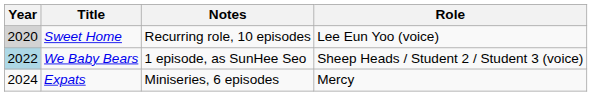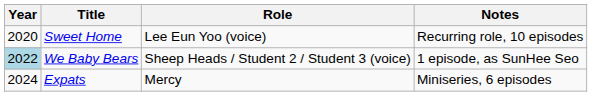columns swapped: Role <-> Notes
Sweet Home | Year: lightgrey background -> no background
